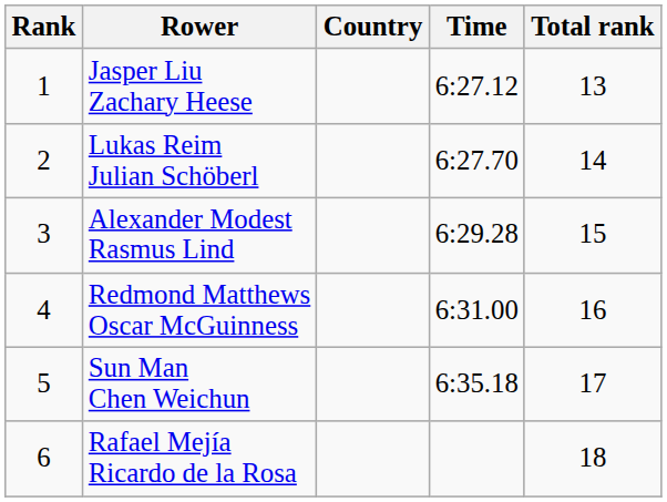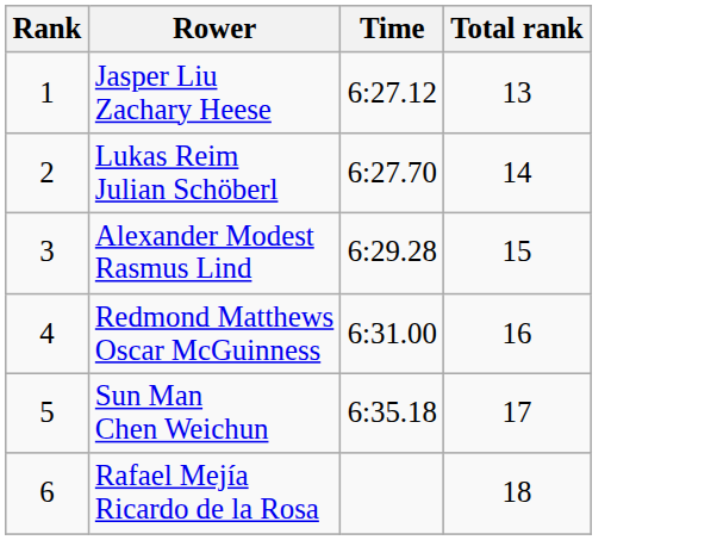- column: Country
